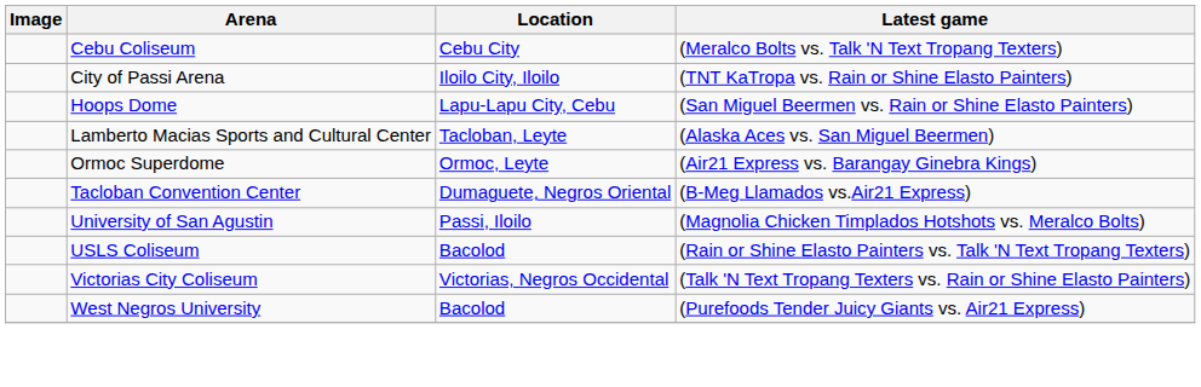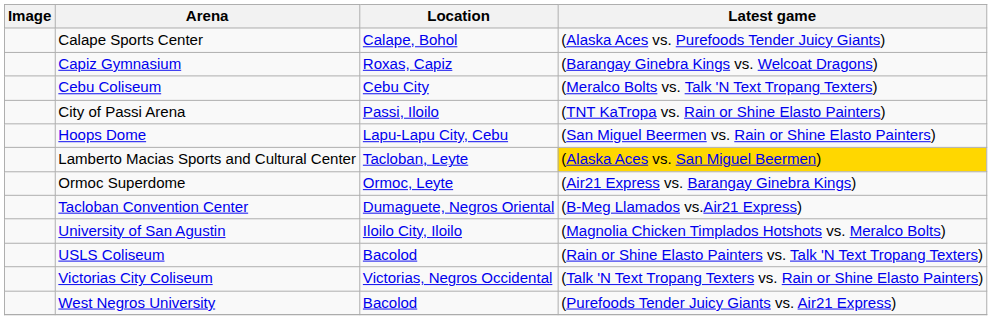+ row: Calape Sports Center | Calape, Bohol | (Alaska Aces vs. Purefoods Tender Juicy Giants)
+ row: Capiz Gymnasium | Roxas, Capiz | (Barangay Ginebra Kings vs. Welcoat Dragons)
City of Passi Arena | Location: Iloilo City, Iloilo -> Passi, Iloilo
Lamberto Macias Sports and Cultural Center | Latest game: no background -> gold background
University of San Agustin | Location: Passi, Iloilo -> Iloilo City, Iloilo
